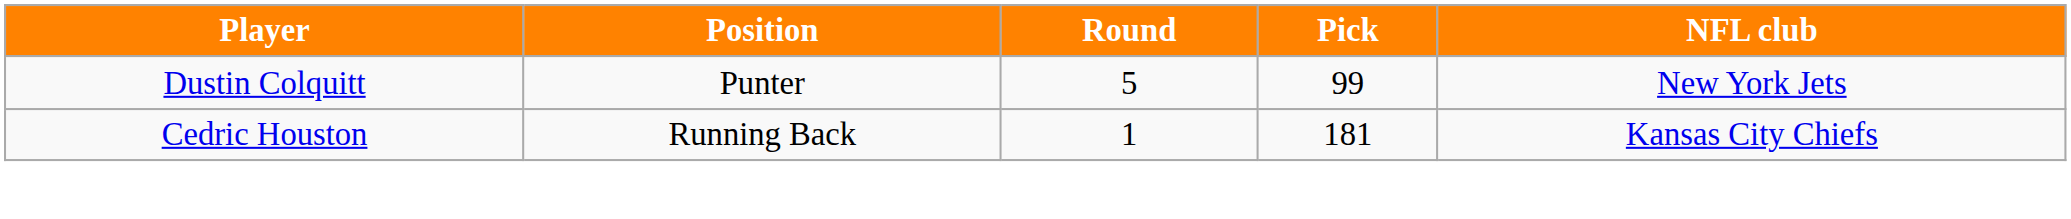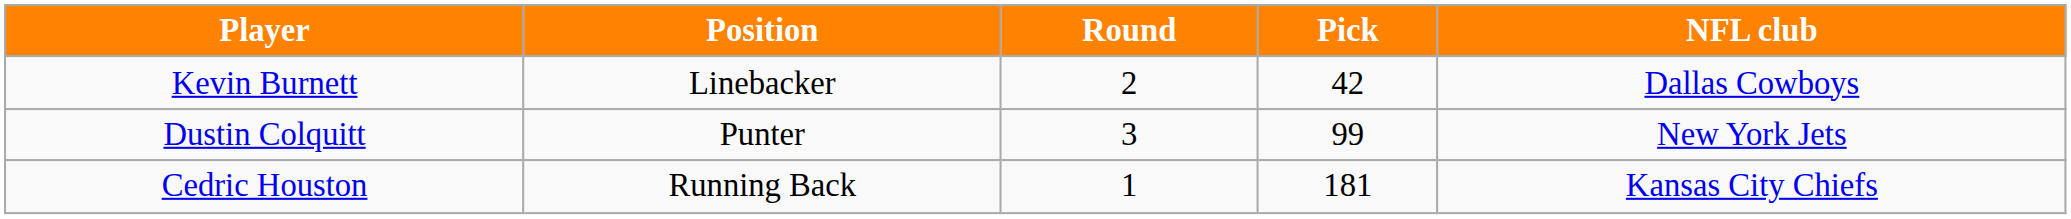+ row: Kevin Burnett | Linebacker | 2 | 42 | Dallas Cowboys
Dustin Colquitt | Round: 5 -> 3
